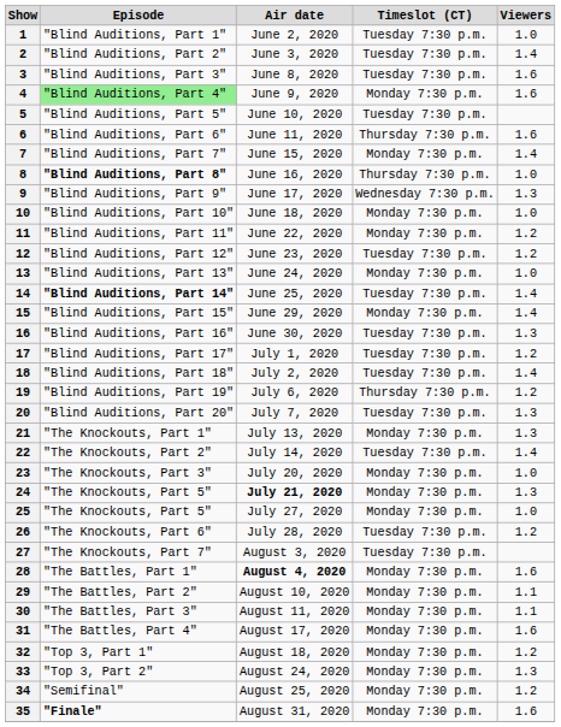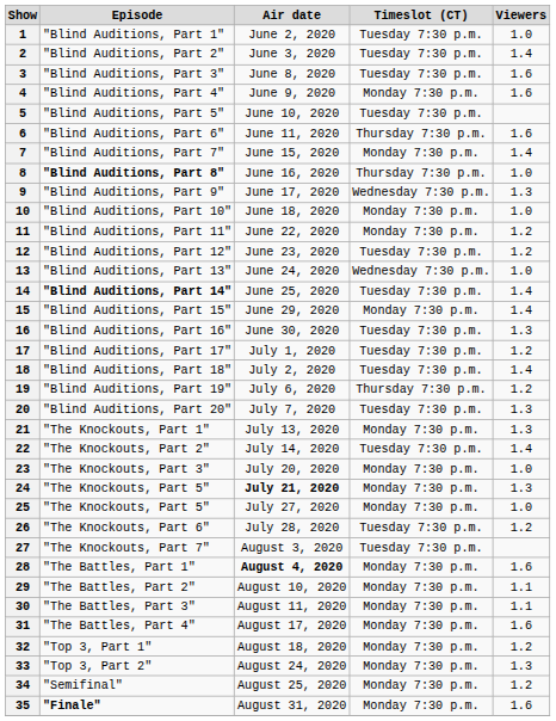4 | Episode: lightgreen background -> no background
13 | Timeslot (CT): Monday 7:30 p.m. -> Wednesday 7:30 p.m.
